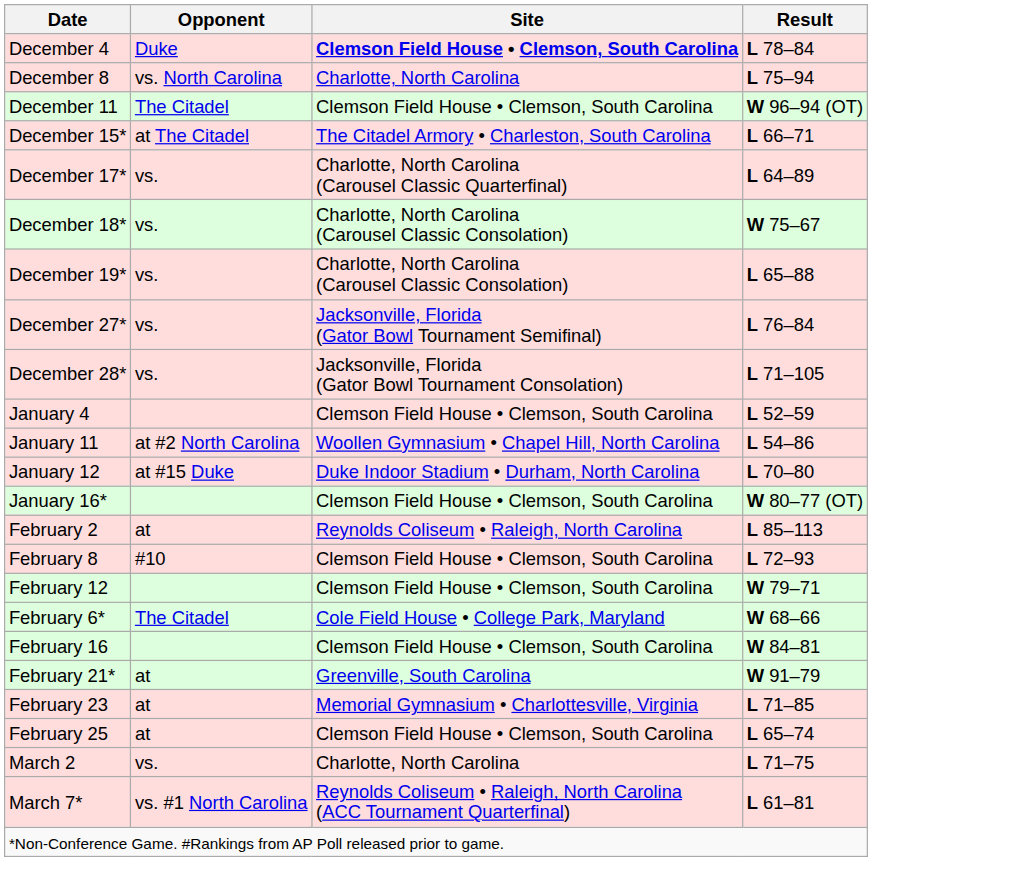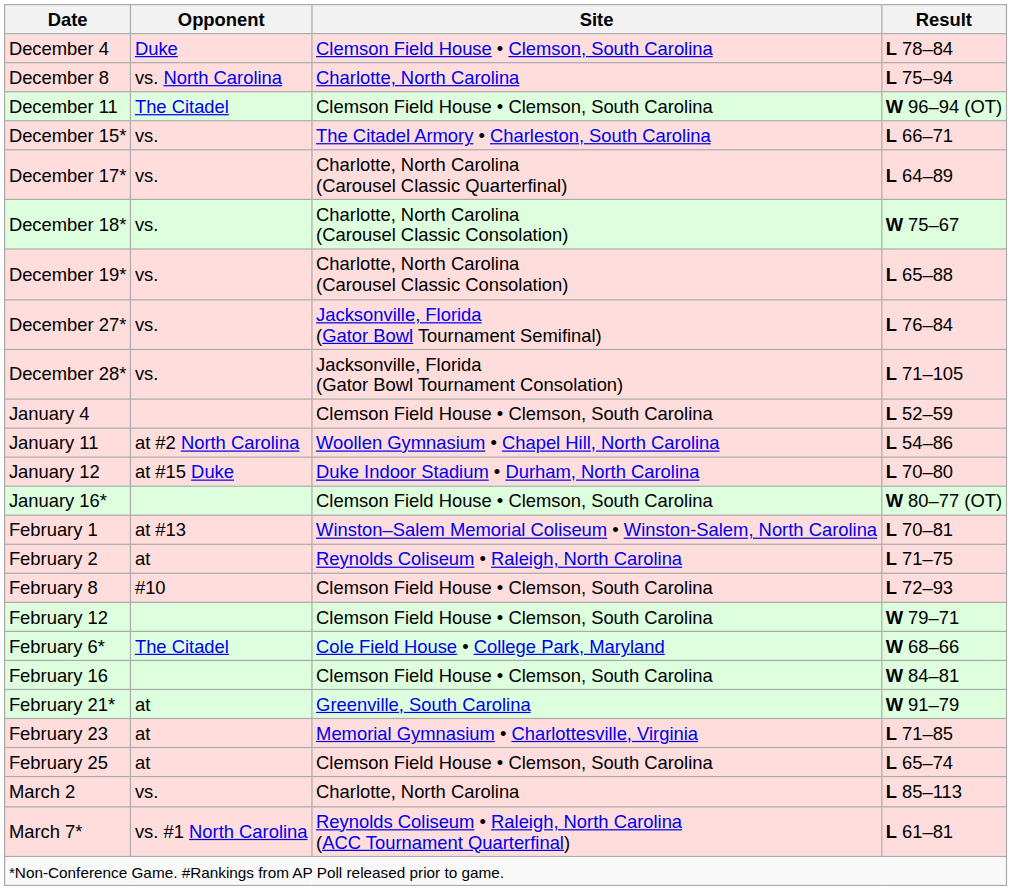December 4 | Site: bold -> normal
December 15* | Opponent: at The Citadel -> vs.
+ row: February 1 | at #13 | Winston–Salem Memorial Coliseum • Winston-Salem, North Carolina | L 70–81
February 2 | Result: L 85–113 -> L 71–75
March 2 | Result: L 71–75 -> L 85–113
